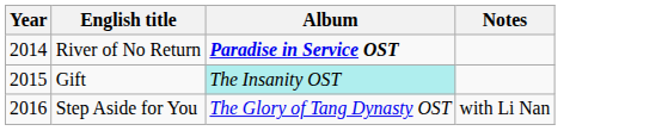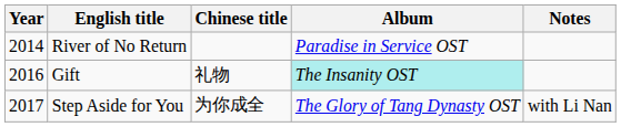+ column: Chinese title | 礼物 | 为你成全
River of No Return | Album: bold -> normal
Gift | Year: 2015 -> 2016
Step Aside for You | Year: 2016 -> 2017
